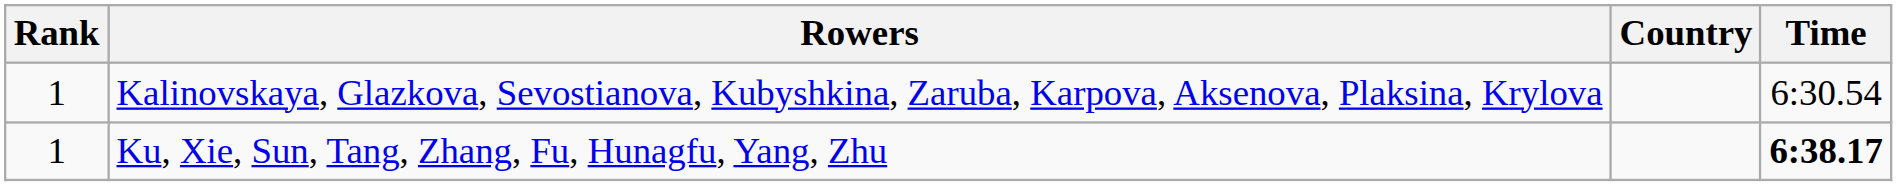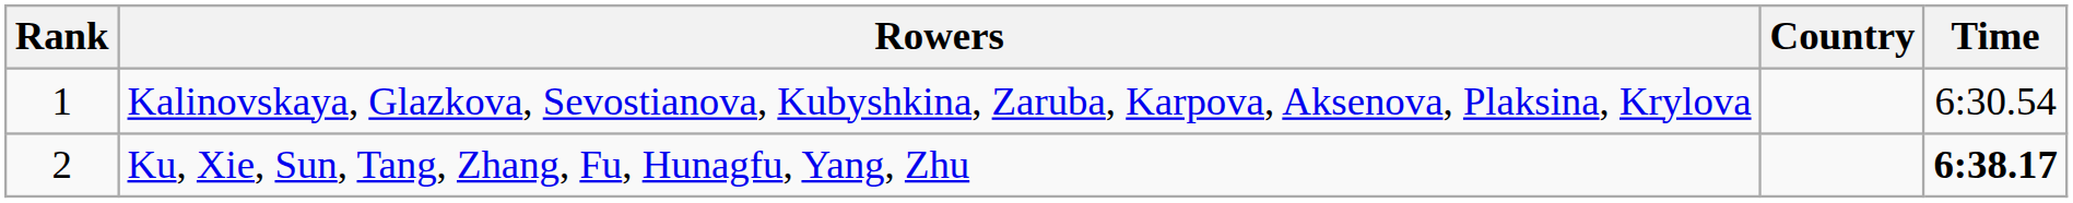Ku, Xie, Sun, Tang, Zhang, Fu, Hunagfu, Yang, Zhu | Rank: 1 -> 2
